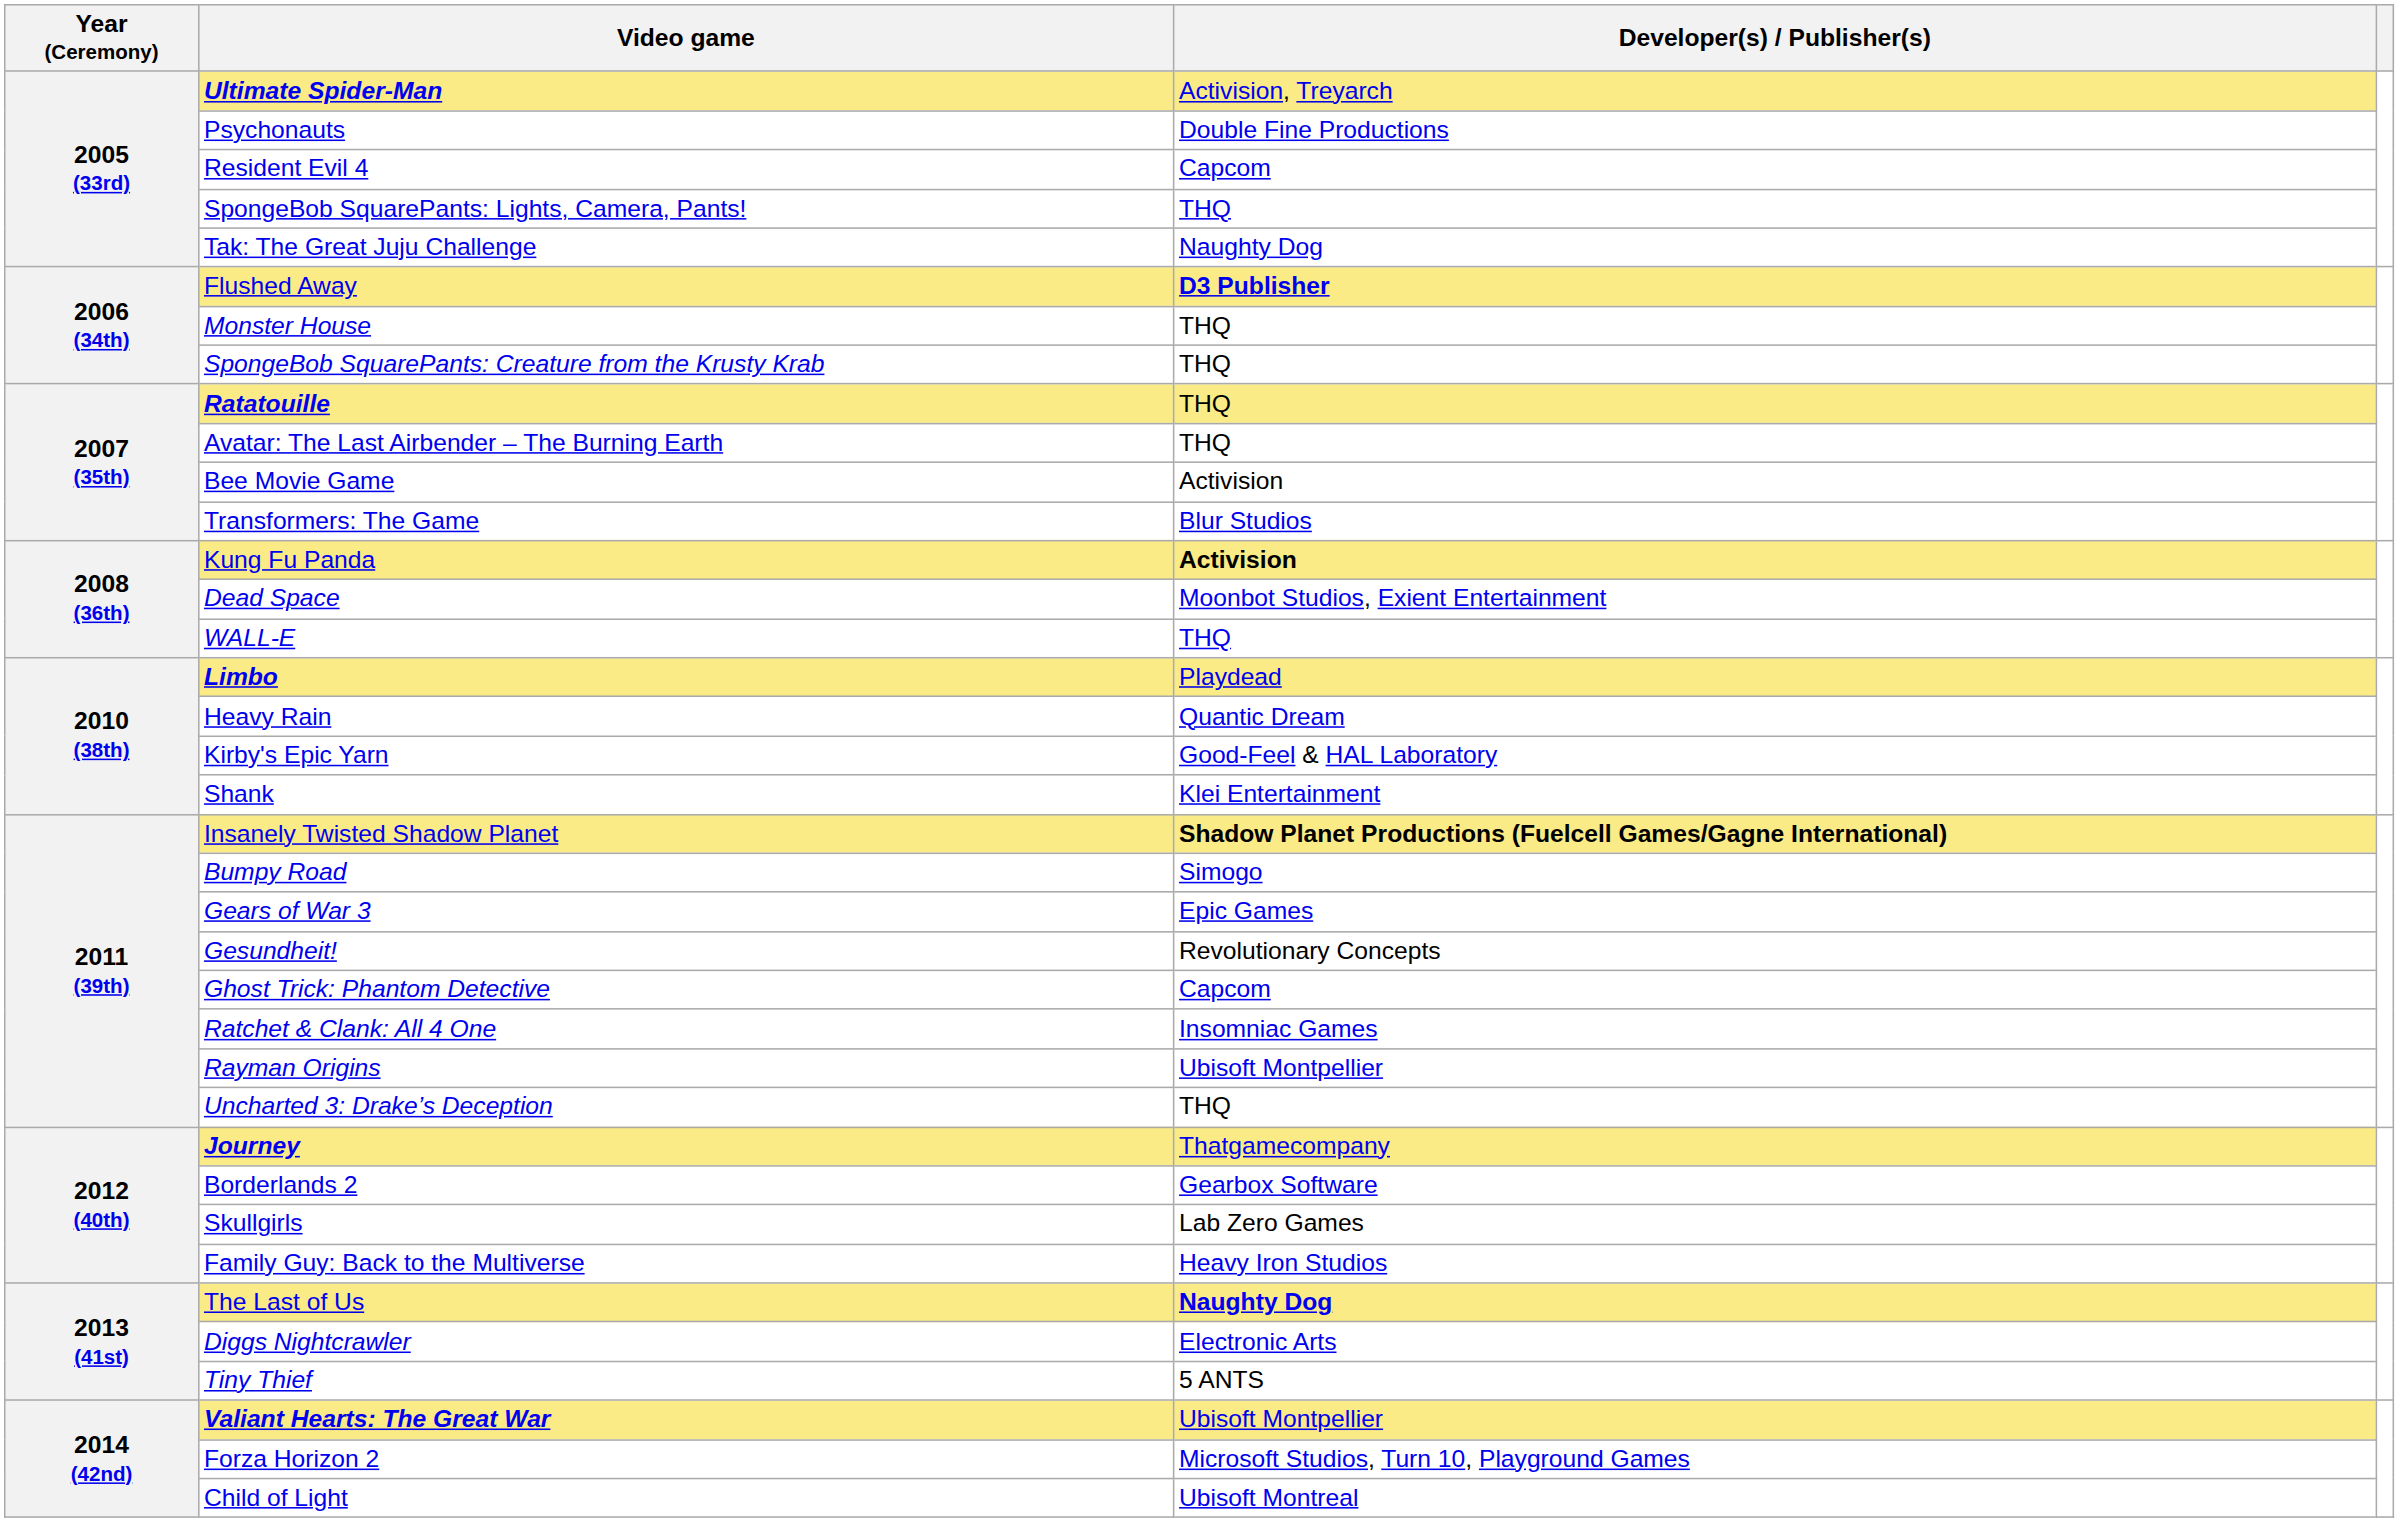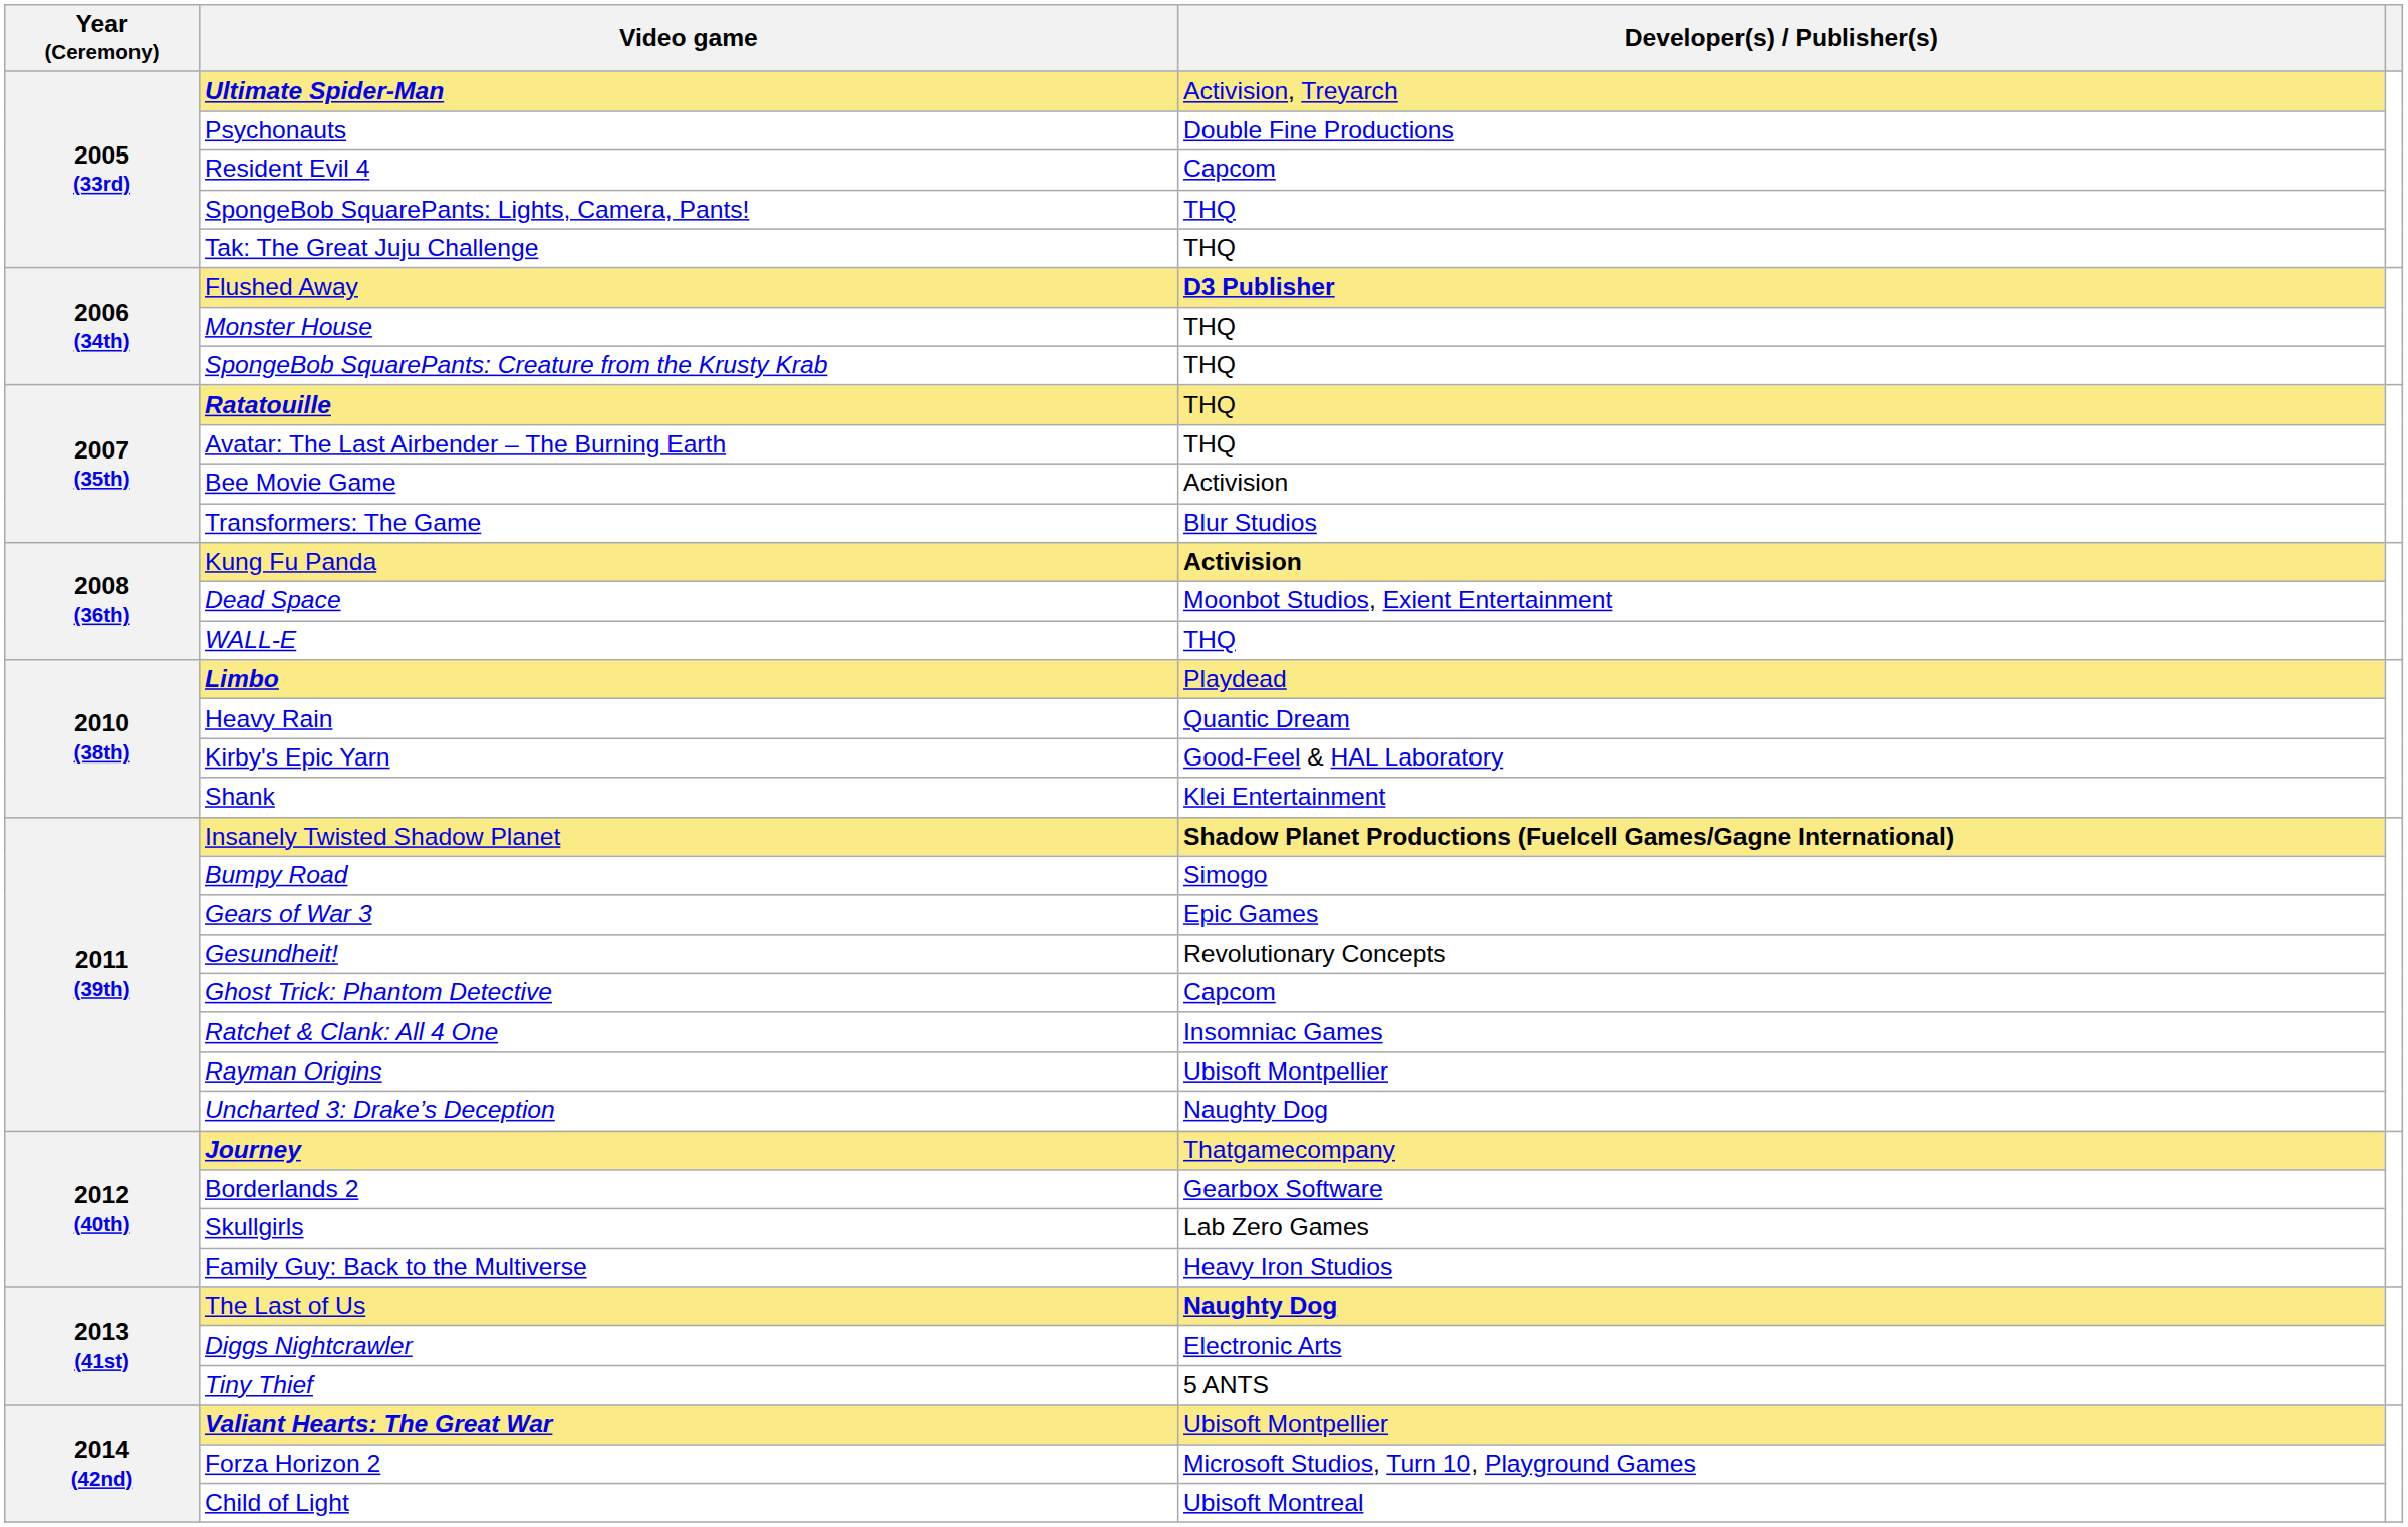Tak: The Great Juju Challenge | Developer(s) / Publisher(s): Naughty Dog -> THQ
Uncharted 3: Drake’s Deception | Developer(s) / Publisher(s): THQ -> Naughty Dog
